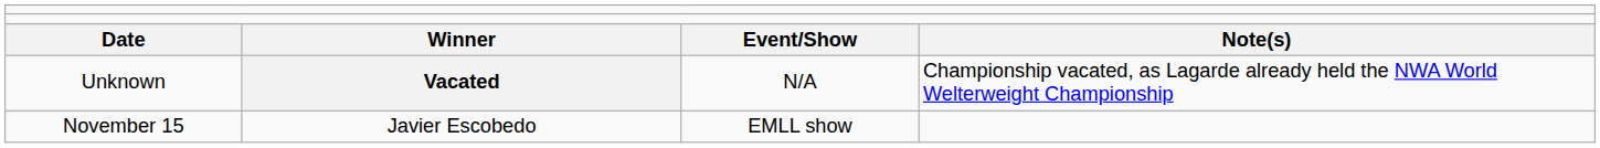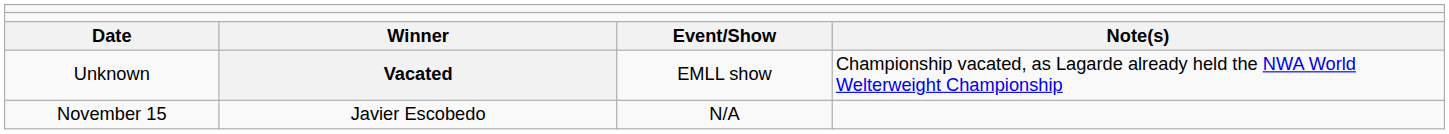Unknown | column 3: N/A -> EMLL show
November 15 | column 3: EMLL show -> N/A
